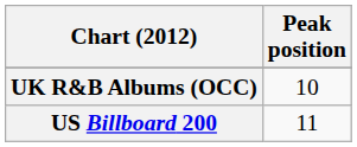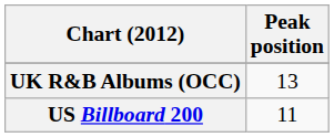UK R&B Albums (OCC) | Peak position: 10 -> 13
